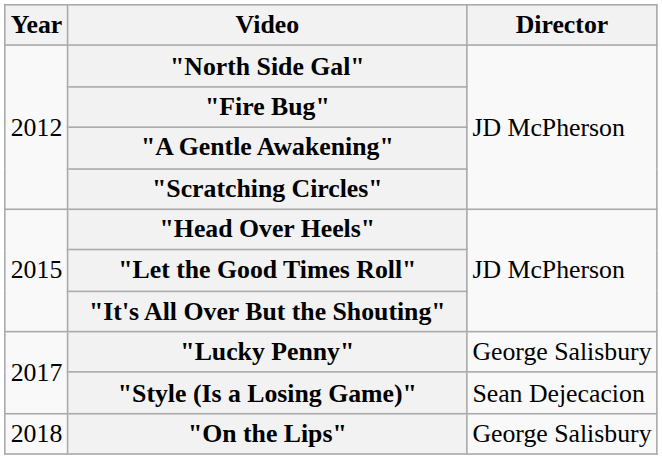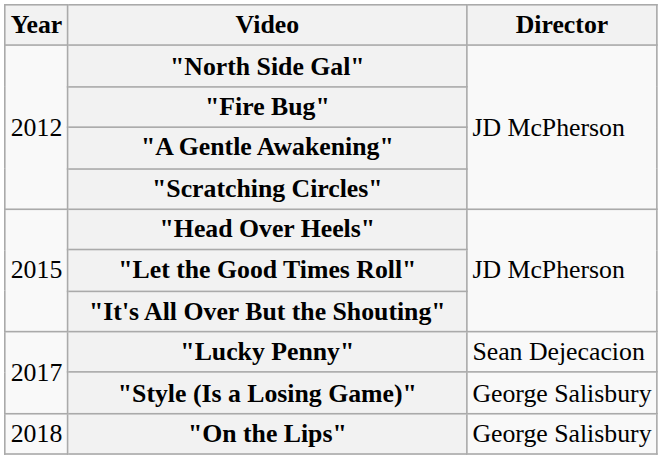"Lucky Penny" | Director: George Salisbury -> Sean Dejecacion
"Style (Is a Losing Game)" | Director: Sean Dejecacion -> George Salisbury
